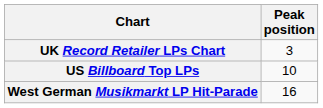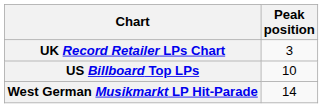West German Musikmarkt LP Hit-Parade | Peak position: 16 -> 14
